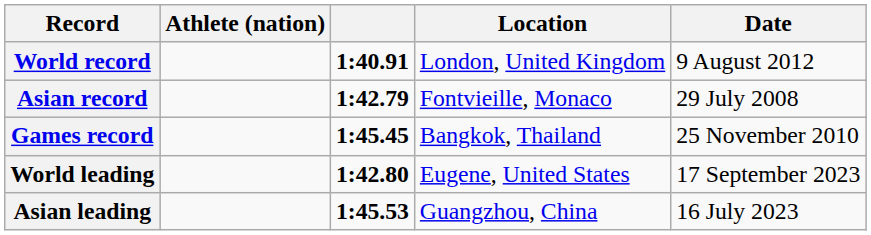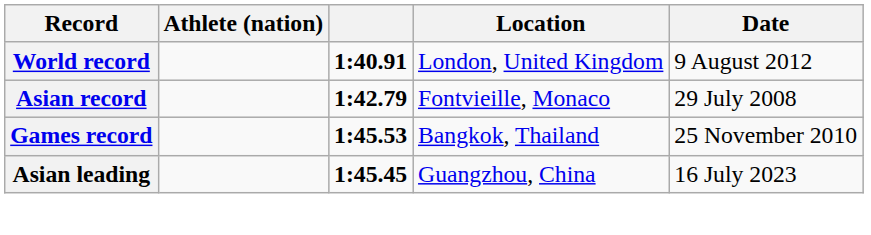Games record | column 3: 1:45.45 -> 1:45.53
- row: World leading | 1:42.80 | Eugene, United States | 17 September 2023
Asian leading | column 3: 1:45.53 -> 1:45.45
